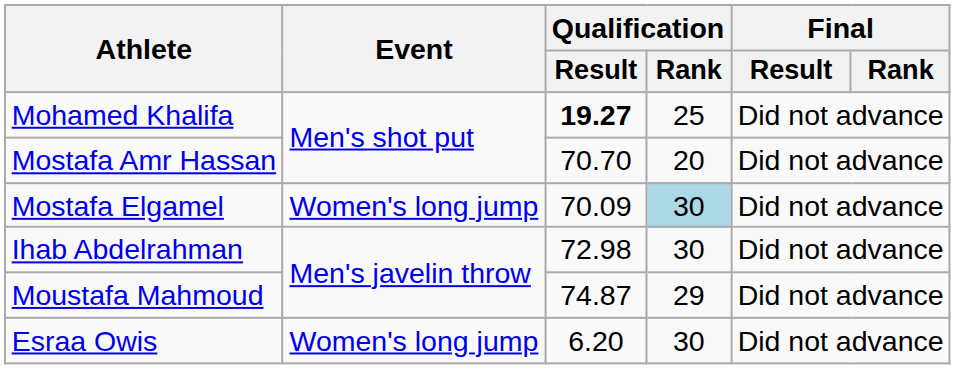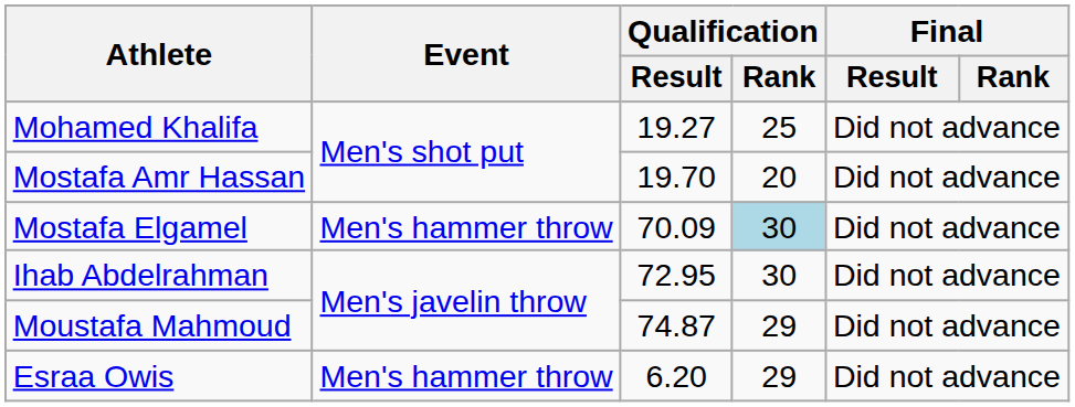Mohamed Khalifa | Qualification / Result: bold -> normal
Mostafa Amr Hassan | Qualification / Result: 70.70 -> 19.70
Mostafa Elgamel | Event: Women's long jump -> Men's hammer throw
Ihab Abdelrahman | Qualification / Result: 72.98 -> 72.95
Esraa Owis | Event: Women's long jump -> Men's hammer throw
Esraa Owis | Qualification / Rank: 30 -> 29
